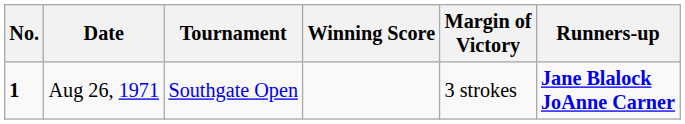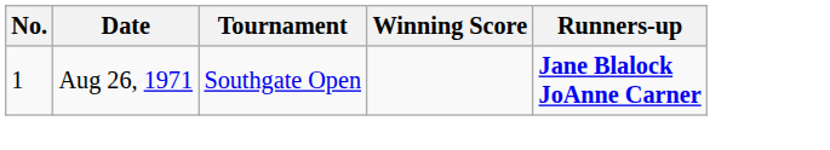- column: Margin of Victory | 3 strokes
Aug 26, 1971 | No.: bold -> normal
